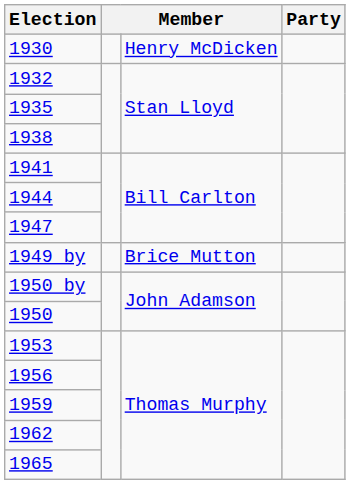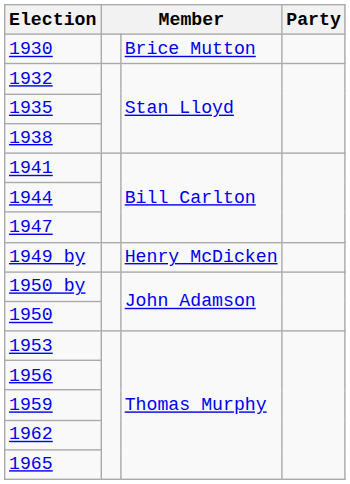1930 | column 3: Henry McDicken -> Brice Mutton
1949 by | column 3: Brice Mutton -> Henry McDicken
